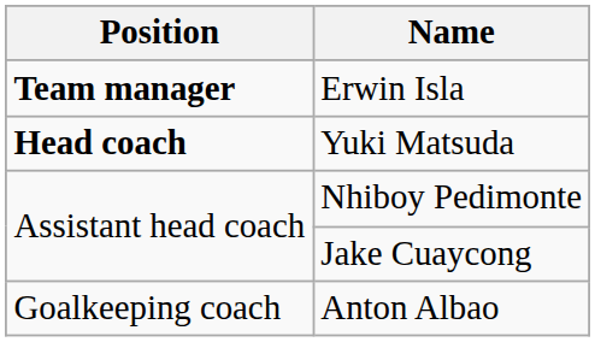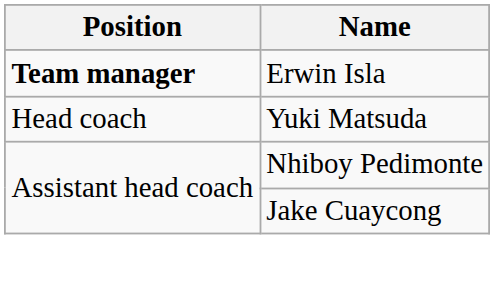Yuki Matsuda | Position: bold -> normal
- row: Goalkeeping coach | Anton Albao
